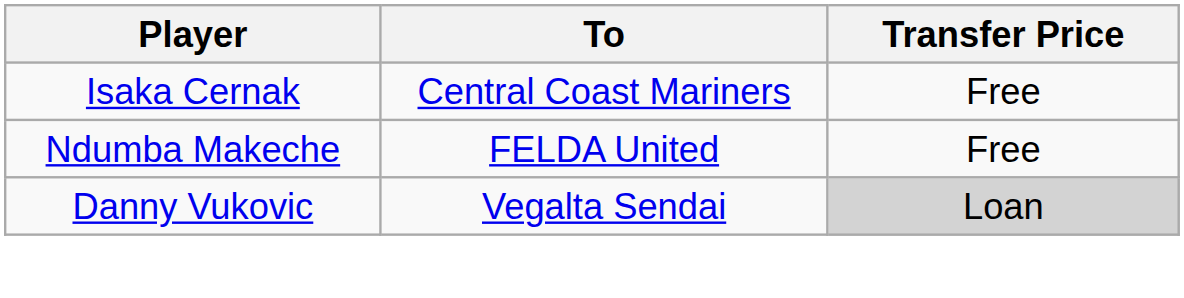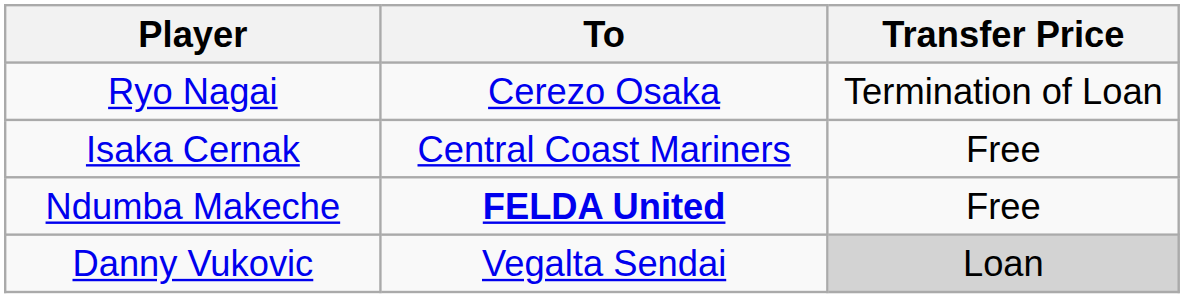+ row: Ryo Nagai | Cerezo Osaka | Termination of Loan
Ndumba Makeche | To: normal -> bold
